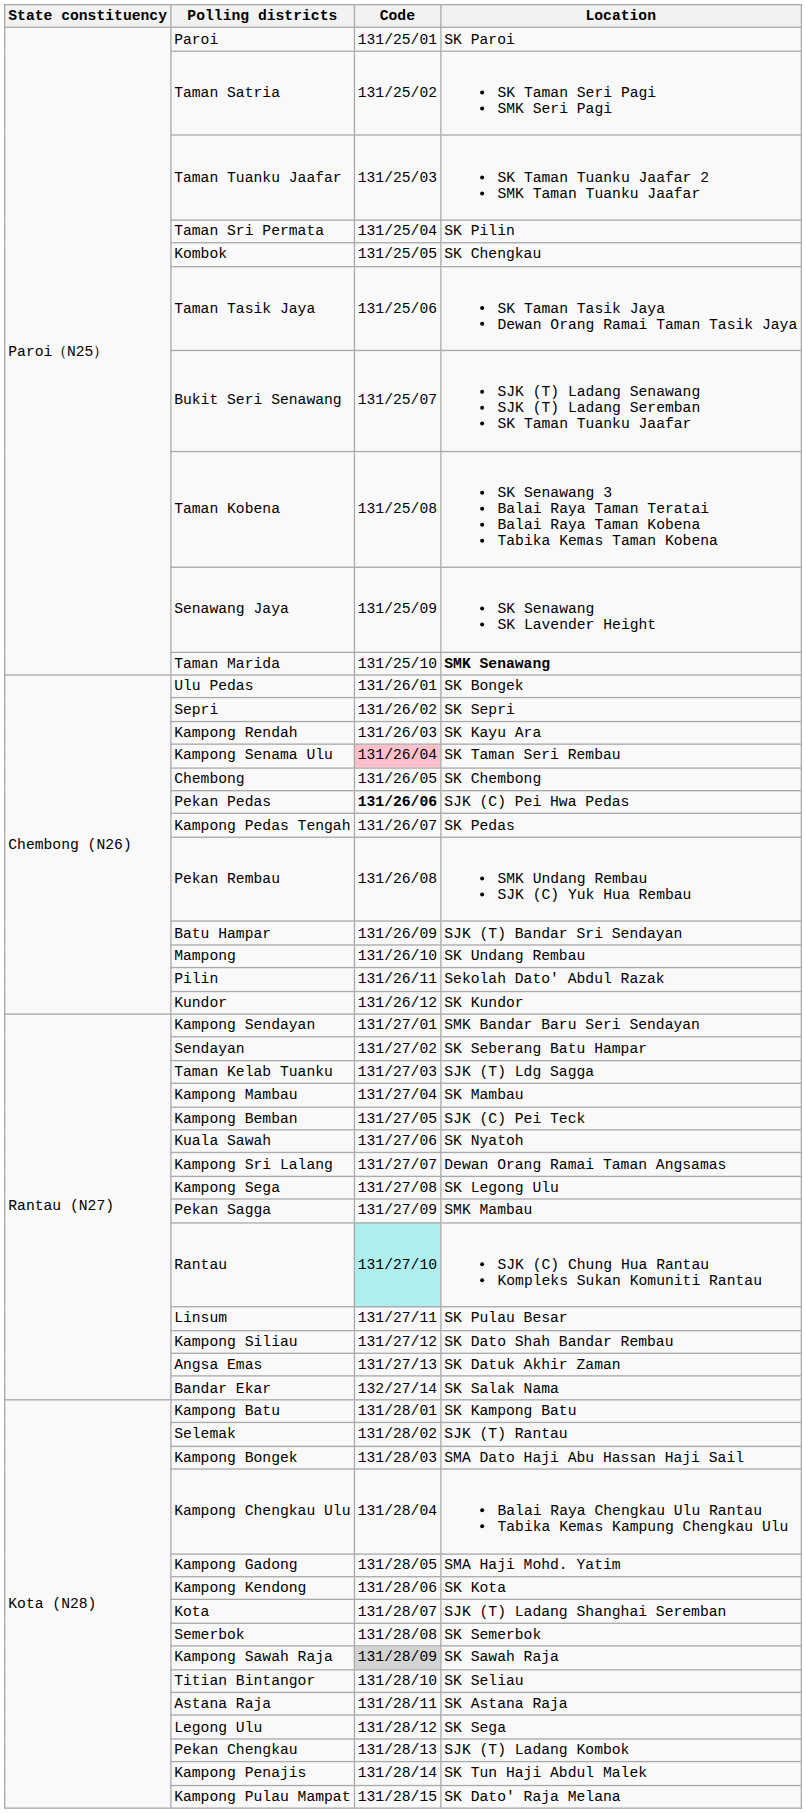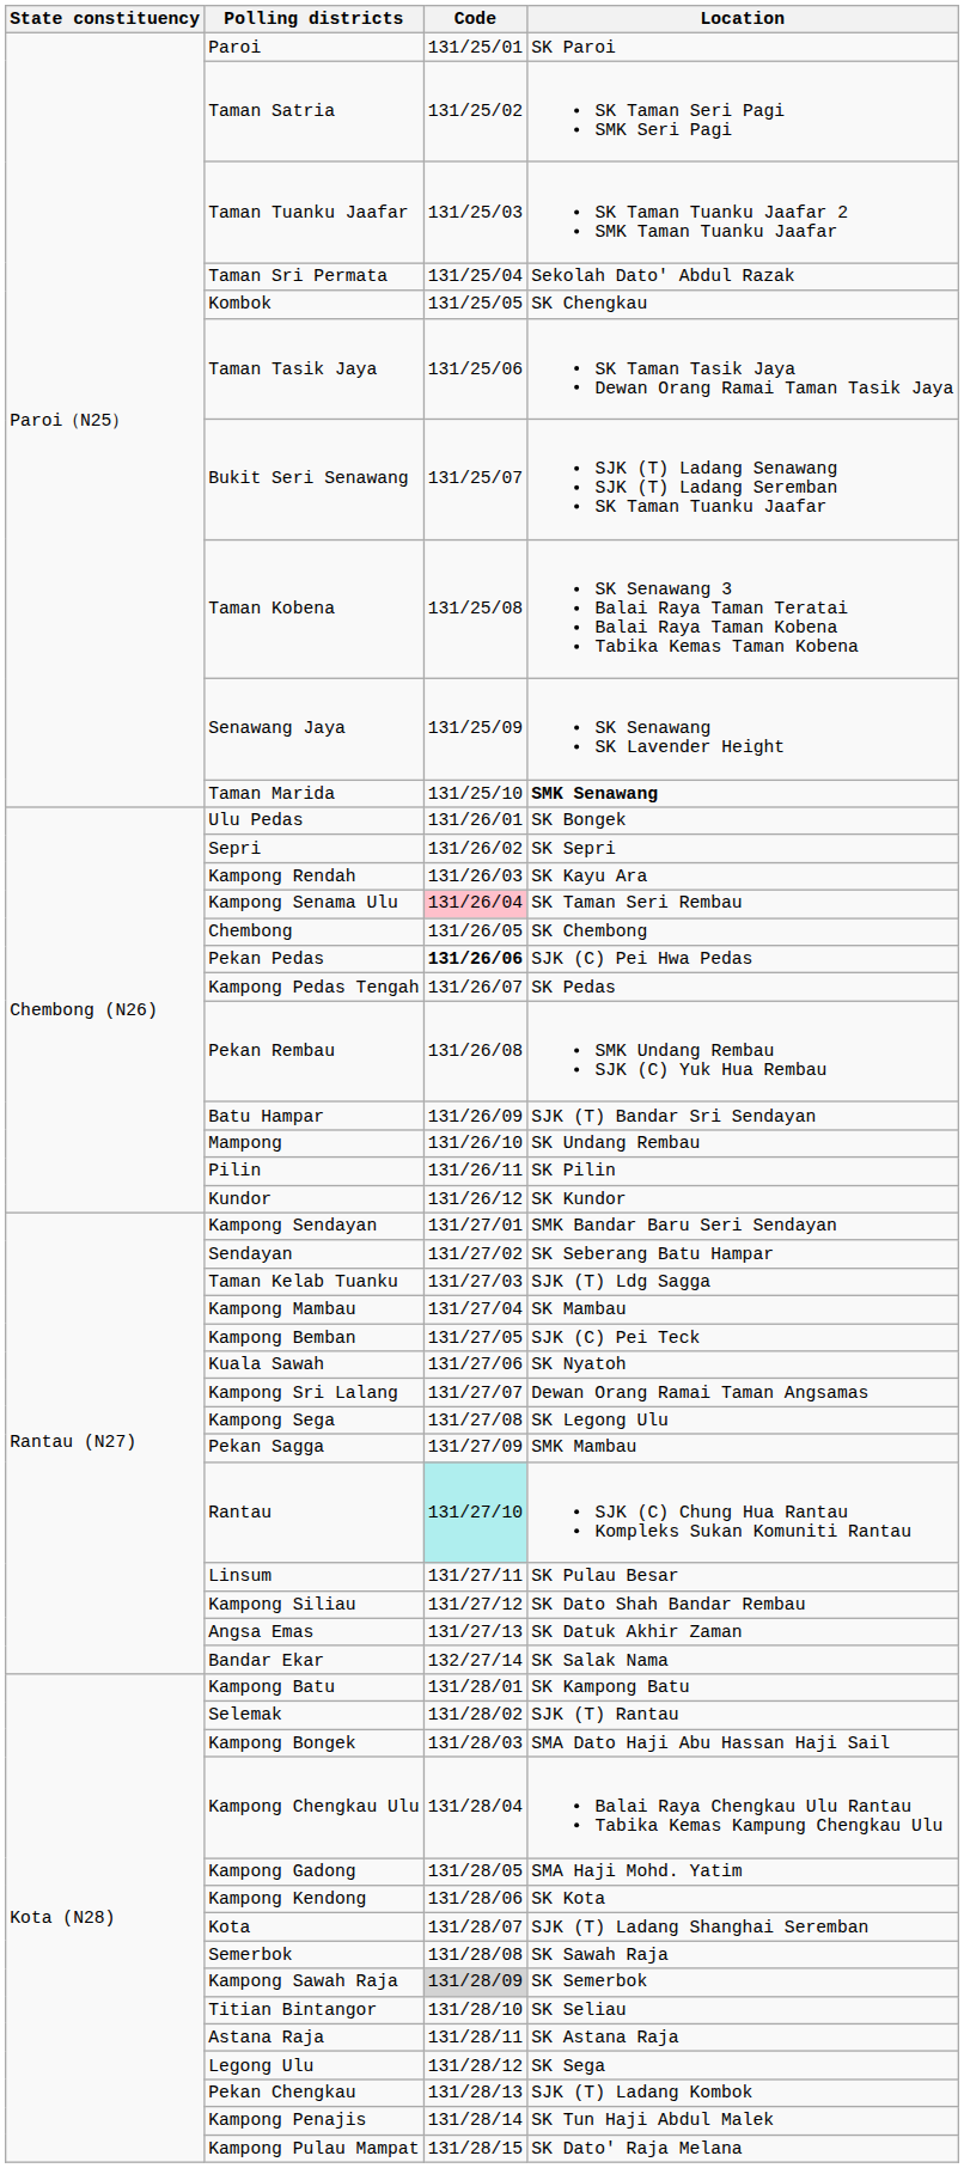Taman Sri Permata | Location: SK Pilin -> Sekolah Dato' Abdul Razak
Pilin | Location: Sekolah Dato' Abdul Razak -> SK Pilin
Semerbok | Location: SK Semerbok -> SK Sawah Raja
Kampong Sawah Raja | Location: SK Sawah Raja -> SK Semerbok
